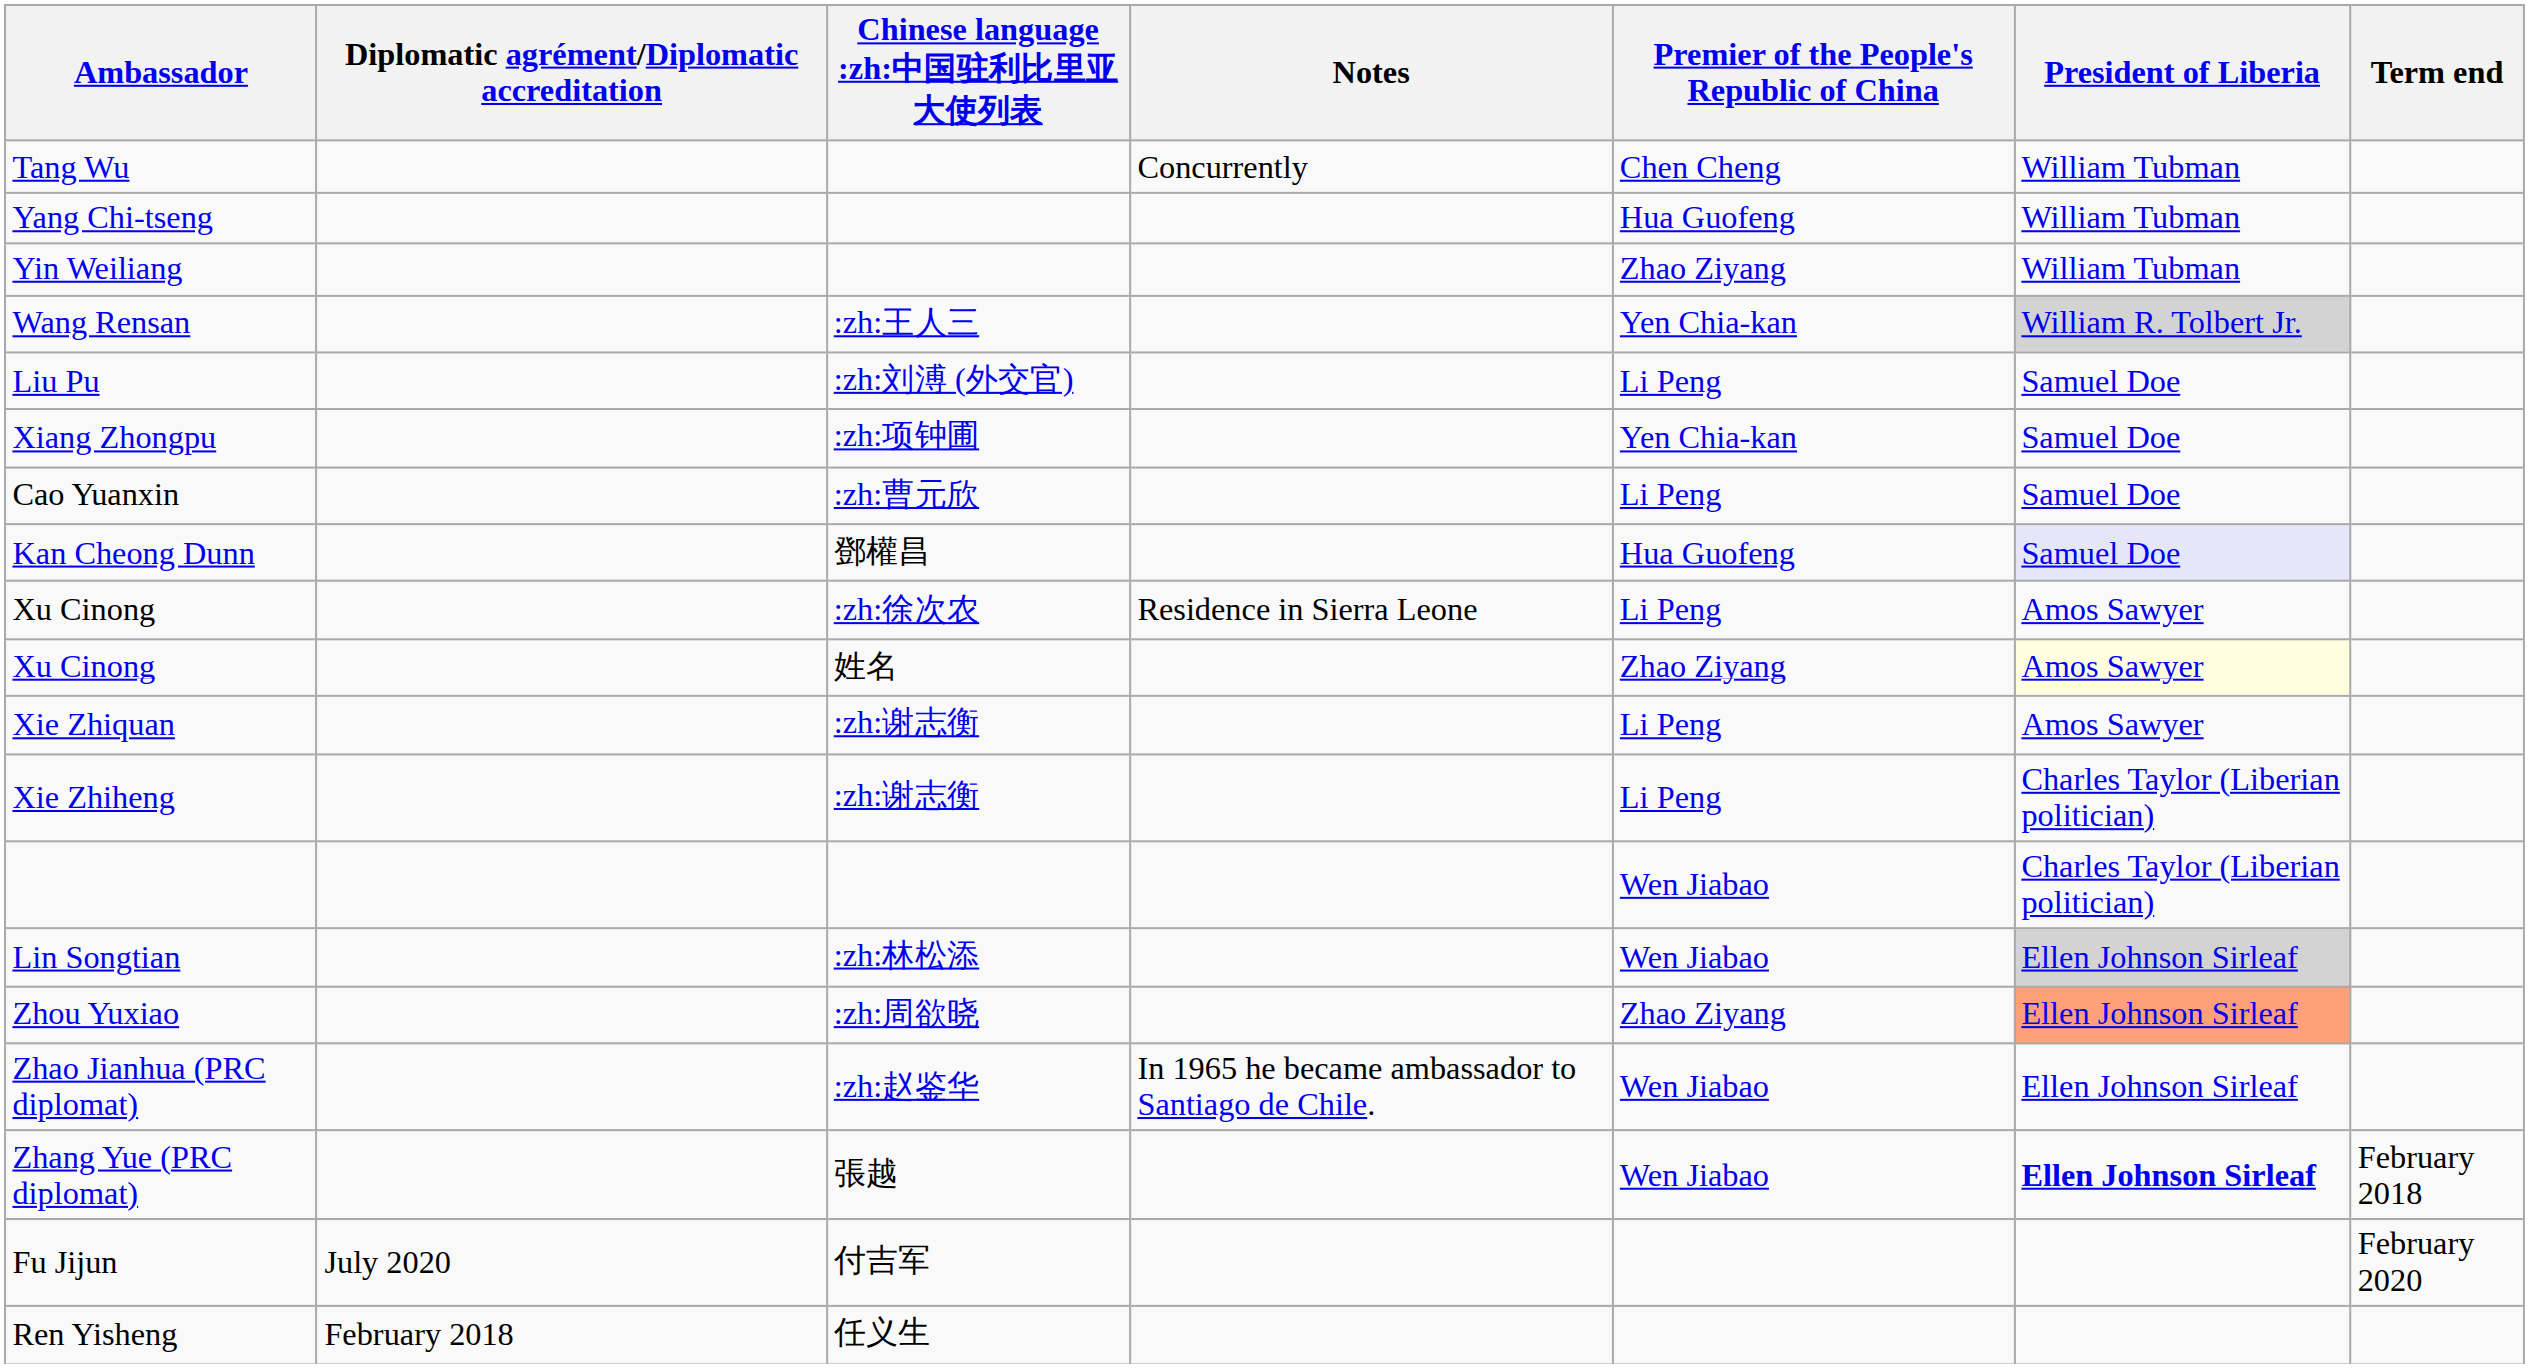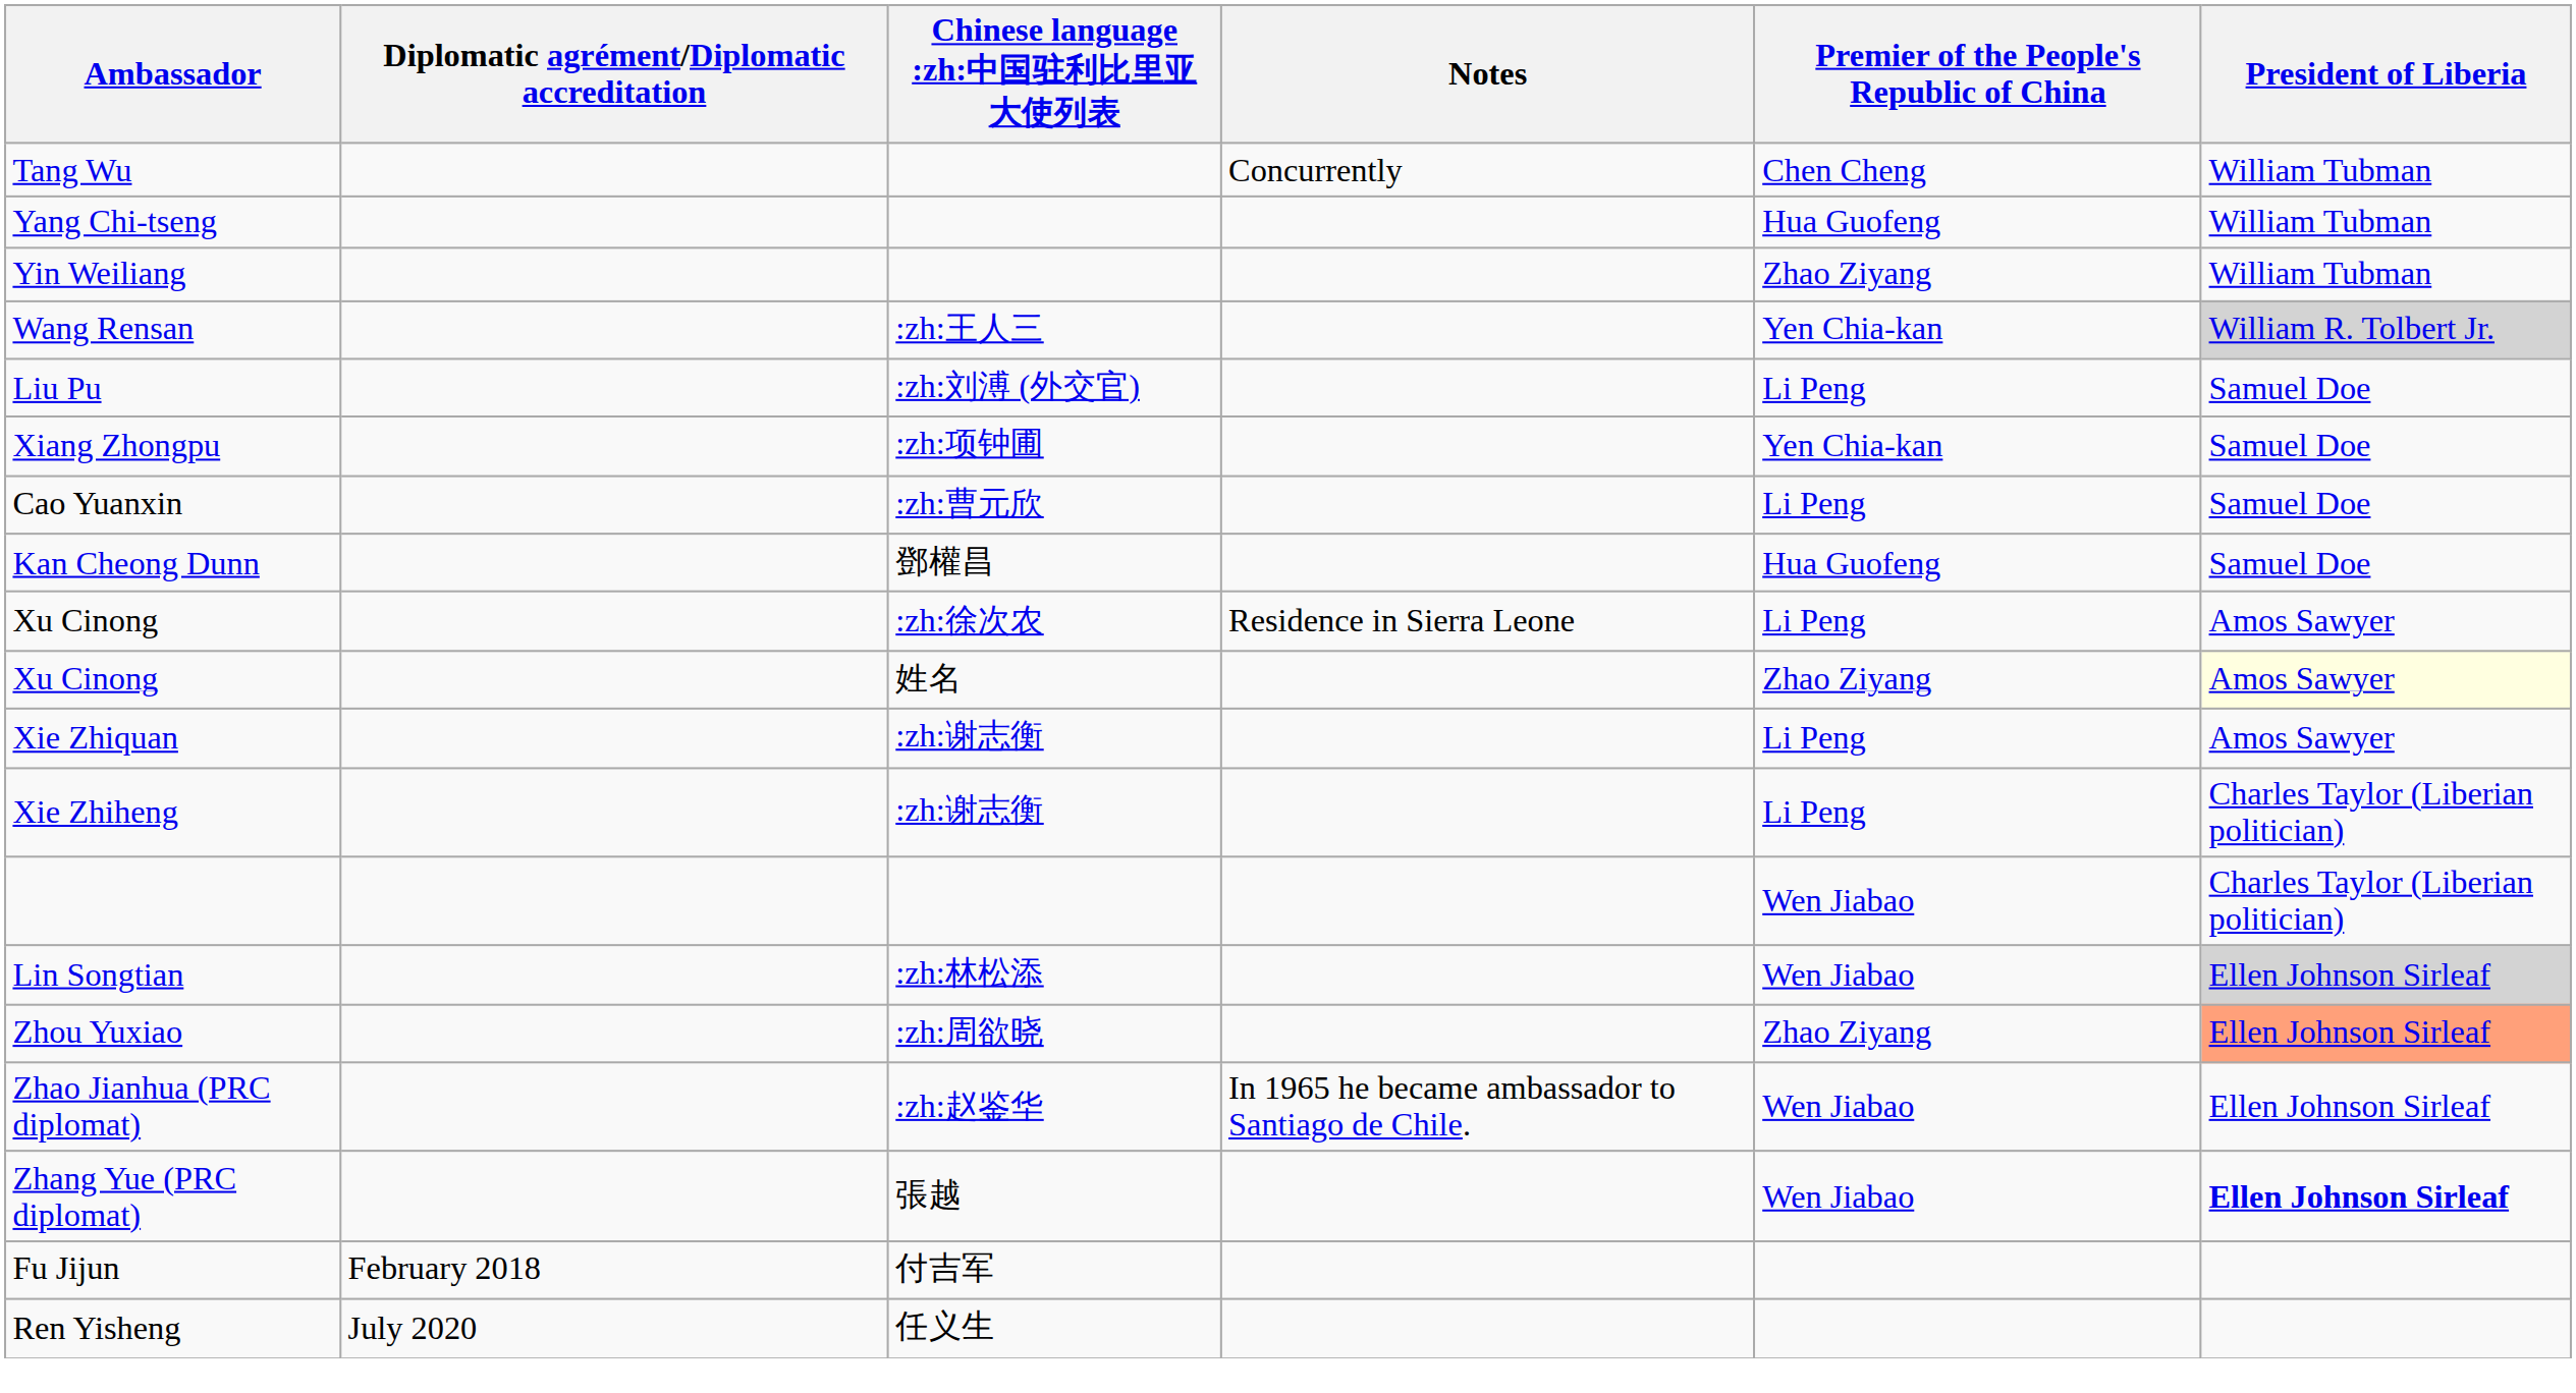- column: Term end | February 2018 | February 2020
Kan Cheong Dunn | President of Liberia: lavender background -> no background
Fu Jijun | Diplomatic agrément/Diplomatic accreditation: July 2020 -> February 2018
Ren Yisheng | Diplomatic agrément/Diplomatic accreditation: February 2018 -> July 2020
